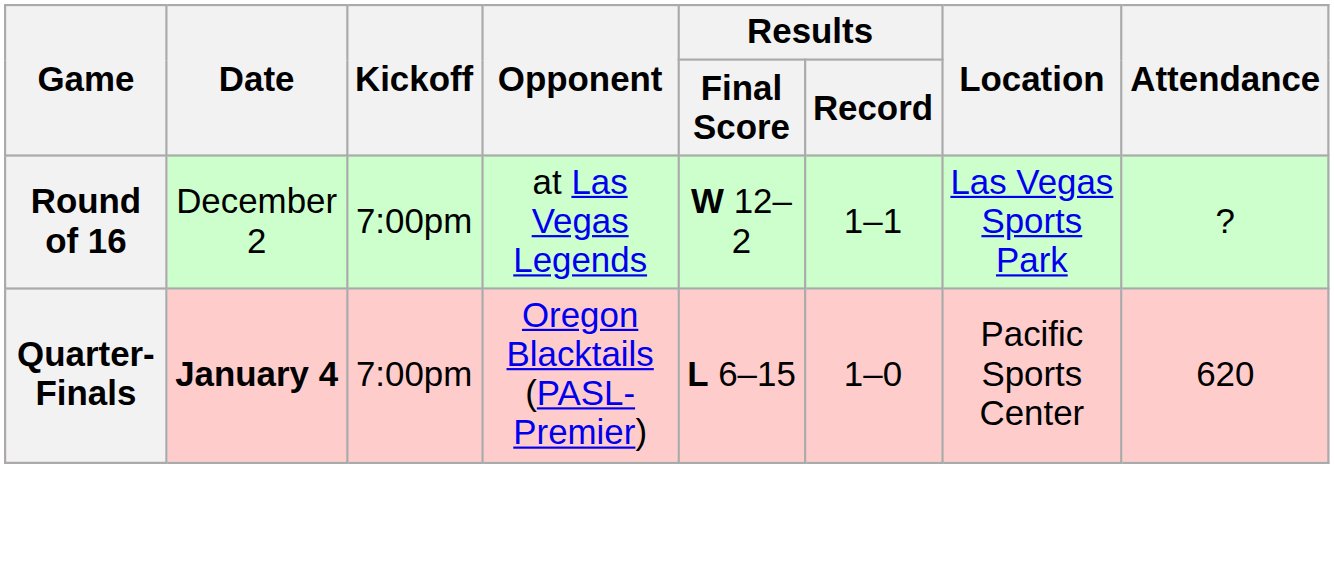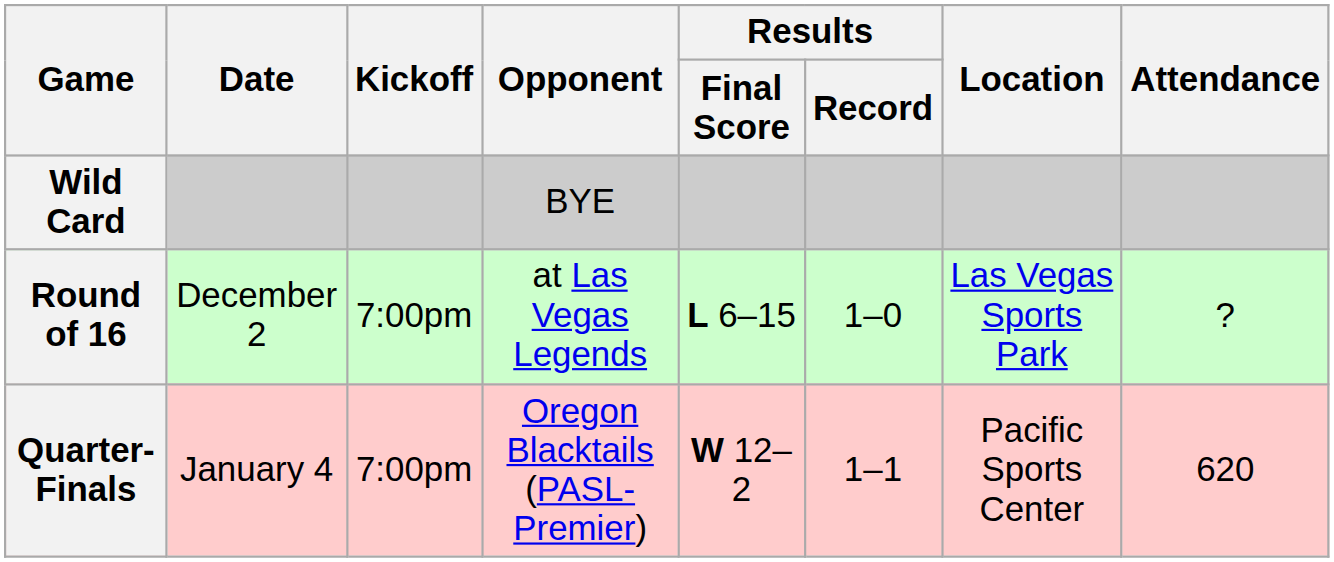+ row: Wild Card | BYE
Round of 16 | Results / Final Score: W 12–2 -> L 6–15
Round of 16 | Results / Record: 1–1 -> 1–0
Quarter-Finals | Date: bold -> normal
Quarter-Finals | Results / Final Score: L 6–15 -> W 12–2
Quarter-Finals | Results / Record: 1–0 -> 1–1
